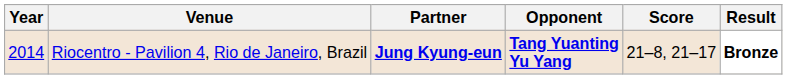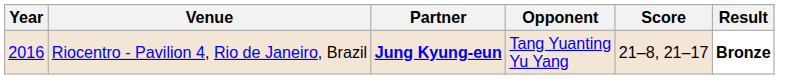Riocentro - Pavilion 4, Rio de Janeiro, Brazil | Year: 2014 -> 2016
Riocentro - Pavilion 4, Rio de Janeiro, Brazil | Opponent: bold -> normal
